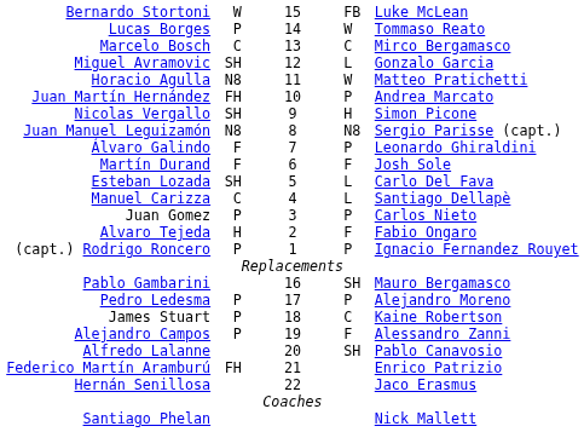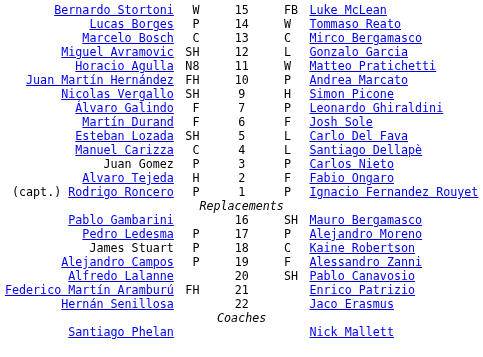- row: Juan Manuel Leguizamón | N8 | 8 | N8 | Sergio Parisse (capt.)
